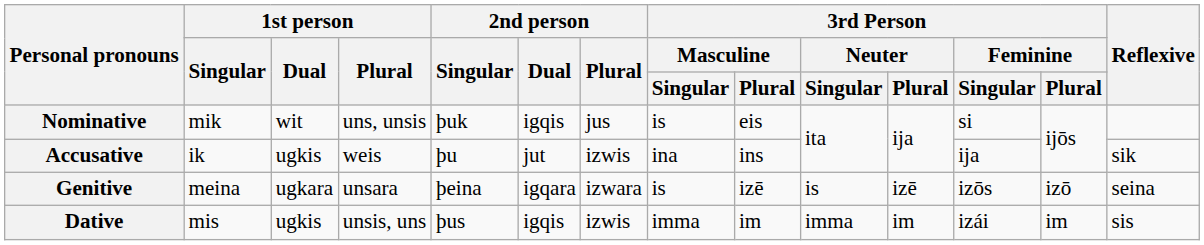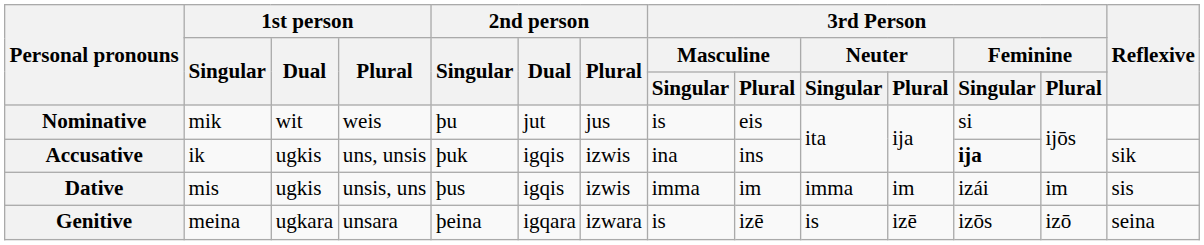Nominative | 1st person / Plural: uns, unsis -> weis
Nominative | 2nd person / Singular: þuk -> þu
Nominative | 2nd person / Dual: igqis -> jut
Accusative | 1st person / Plural: weis -> uns, unsis
Accusative | 2nd person / Singular: þu -> þuk
Accusative | 2nd person / Dual: jut -> igqis
Accusative | 3rd Person / Feminine / Singular: normal -> bold
rows swapped: Genitive <-> Dative
